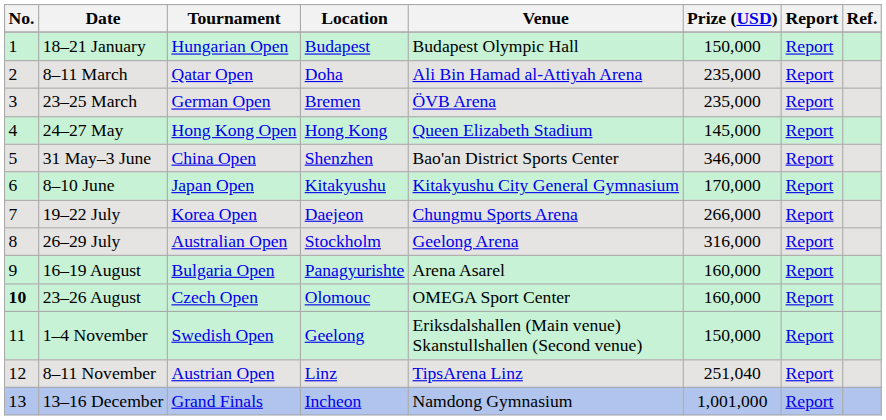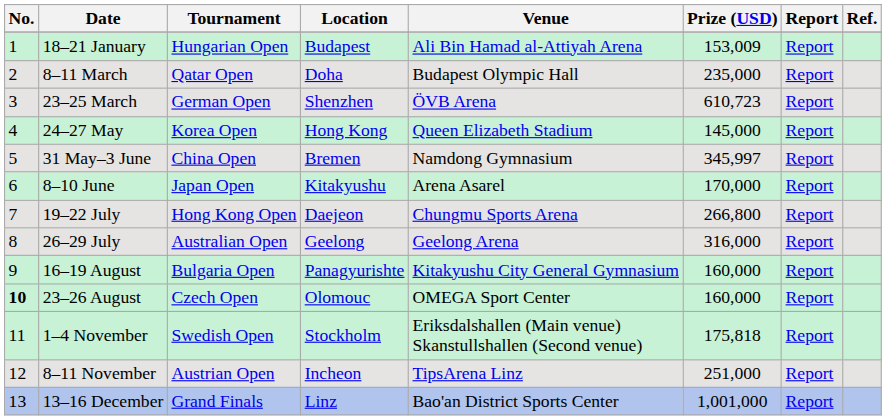18–21 January | Venue: Budapest Olympic Hall -> Ali Bin Hamad al-Attiyah Arena
18–21 January | Prize (USD): 150,000 -> 153,009
8–11 March | Venue: Ali Bin Hamad al-Attiyah Arena -> Budapest Olympic Hall
23–25 March | Location: Bremen -> Shenzhen
23–25 March | Prize (USD): 235,000 -> 610,723
24–27 May | Tournament: Hong Kong Open -> Korea Open
31 May–3 June | Location: Shenzhen -> Bremen
31 May–3 June | Venue: Bao'an District Sports Center -> Namdong Gymnasium
31 May–3 June | Prize (USD): 346,000 -> 345,997
8–10 June | Venue: Kitakyushu City General Gymnasium -> Arena Asarel
19–22 July | Tournament: Korea Open -> Hong Kong Open
19–22 July | Prize (USD): 266,000 -> 266,800
26–29 July | Location: Stockholm -> Geelong
16–19 August | Venue: Arena Asarel -> Kitakyushu City General Gymnasium
1–4 November | Location: Geelong -> Stockholm
1–4 November | Prize (USD): 150,000 -> 175,818
8–11 November | Location: Linz -> Incheon
8–11 November | Prize (USD): 251,040 -> 251,000
13–16 December | Location: Incheon -> Linz
13–16 December | Venue: Namdong Gymnasium -> Bao'an District Sports Center
